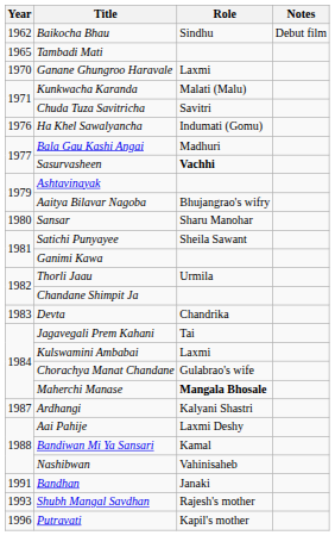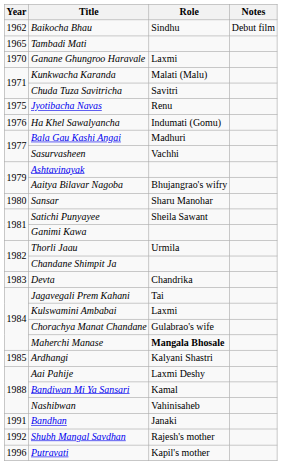+ row: 1975 | Jyotibacha Navas | Renu
Sasurvasheen | Role: bold -> normal
Ardhangi | Year: 1987 -> 1985
Shubh Mangal Savdhan | Year: 1993 -> 1992
